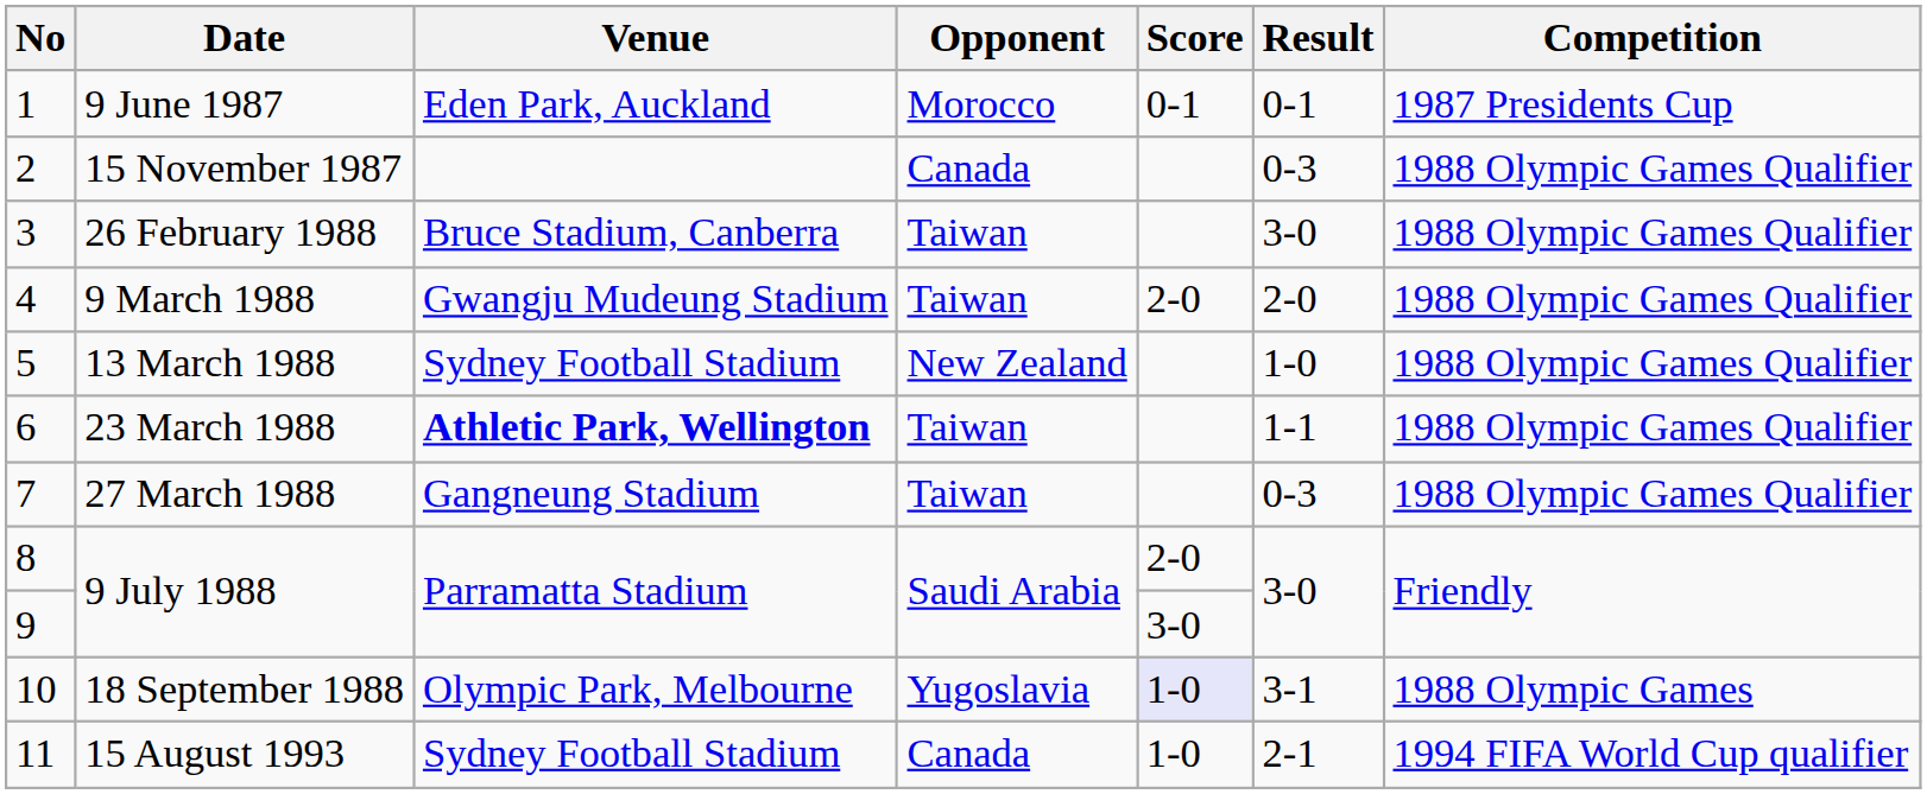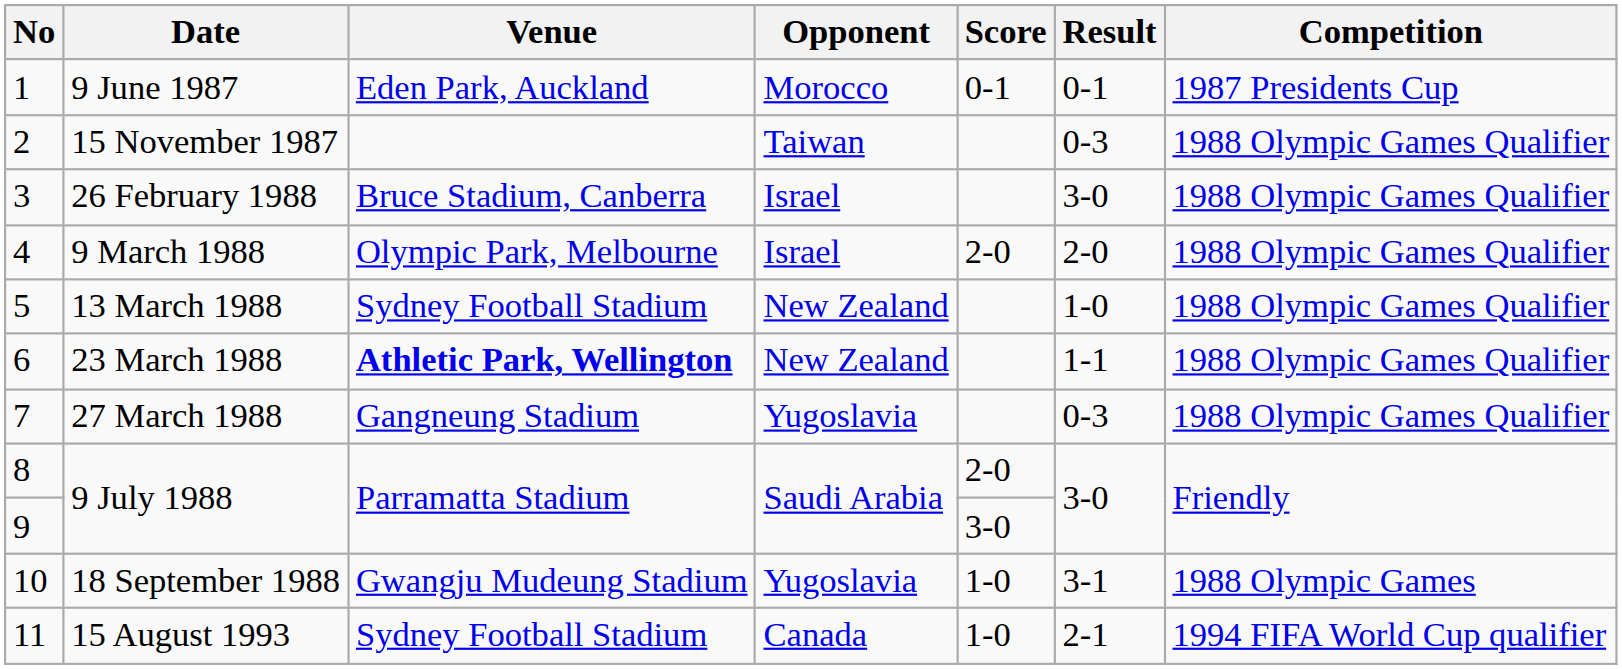15 November 1987 | Opponent: Canada -> Taiwan
26 February 1988 | Opponent: Taiwan -> Israel
9 March 1988 | Venue: Gwangju Mudeung Stadium -> Olympic Park, Melbourne
9 March 1988 | Opponent: Taiwan -> Israel
23 March 1988 | Opponent: Taiwan -> New Zealand
27 March 1988 | Opponent: Taiwan -> Yugoslavia
18 September 1988 | Venue: Olympic Park, Melbourne -> Gwangju Mudeung Stadium
18 September 1988 | Score: lavender background -> no background
